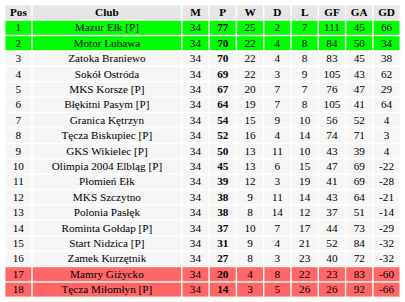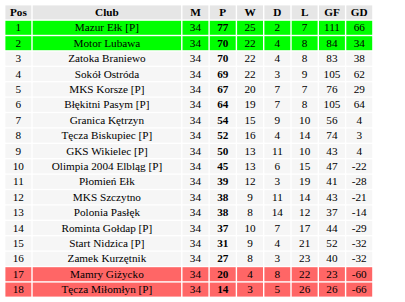- column: GA | 45 | 50 | 45 | 43 | 47 | 41 | 52 | 71 | 39 | 69 | 69 | 64 | 51 | 73 | 84 | 72 | 83 | 92
